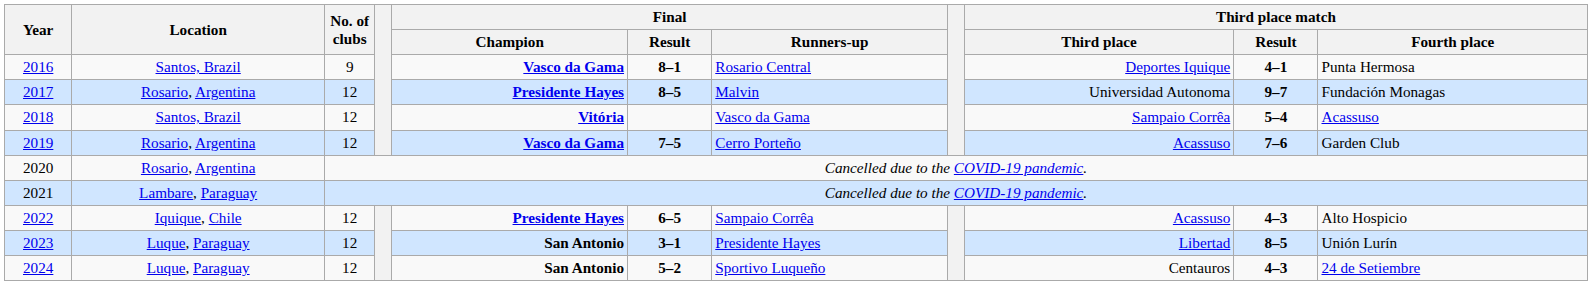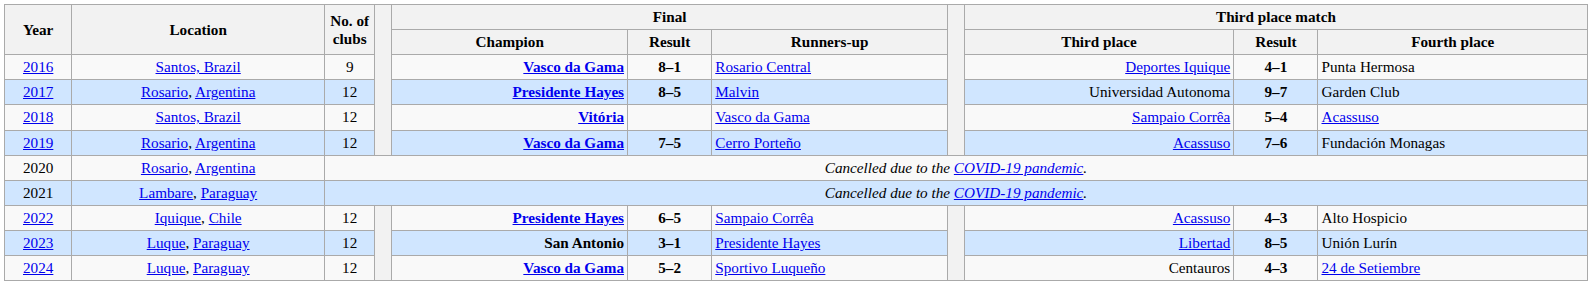2017 | Third place match / Fourth place: Fundación Monagas -> Garden Club
2019 | Third place match / Fourth place: Garden Club -> Fundación Monagas
2024 | Final / Champion: San Antonio -> Vasco da Gama
